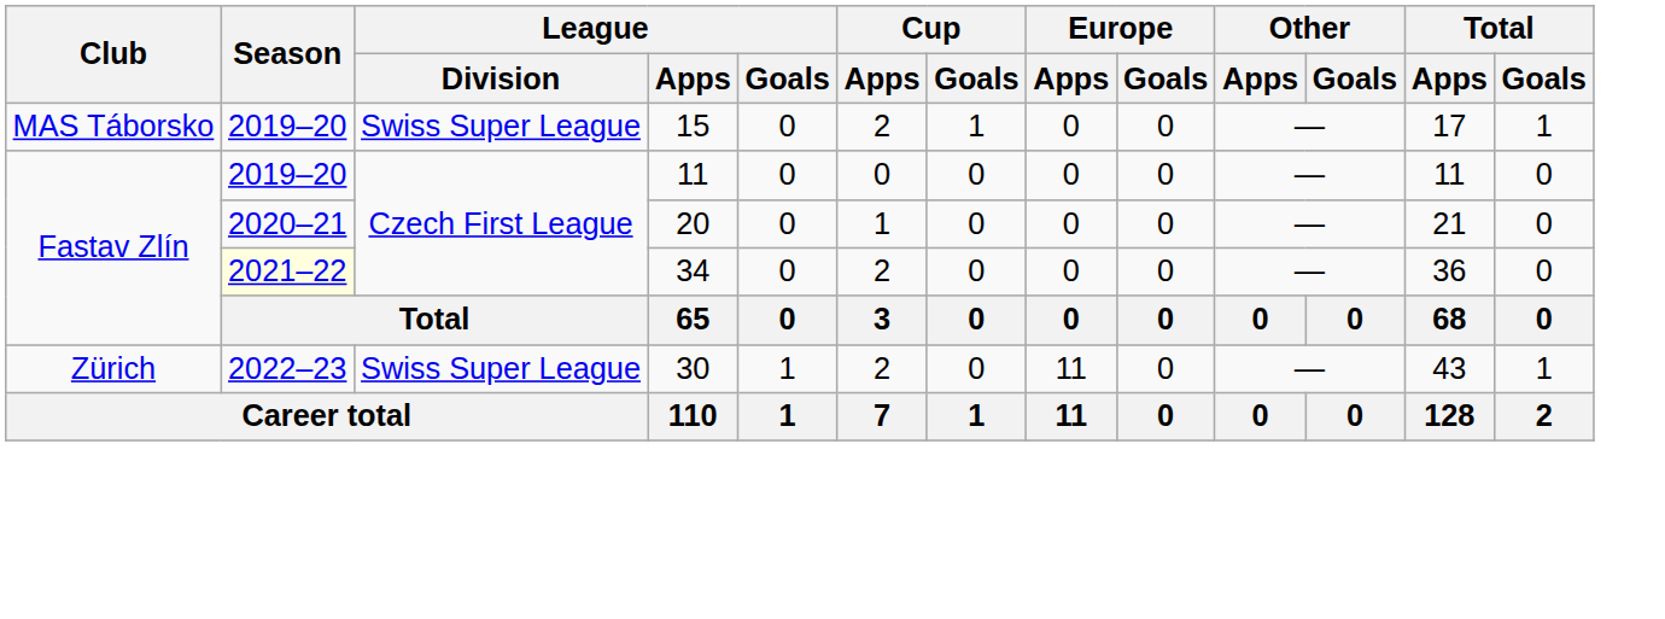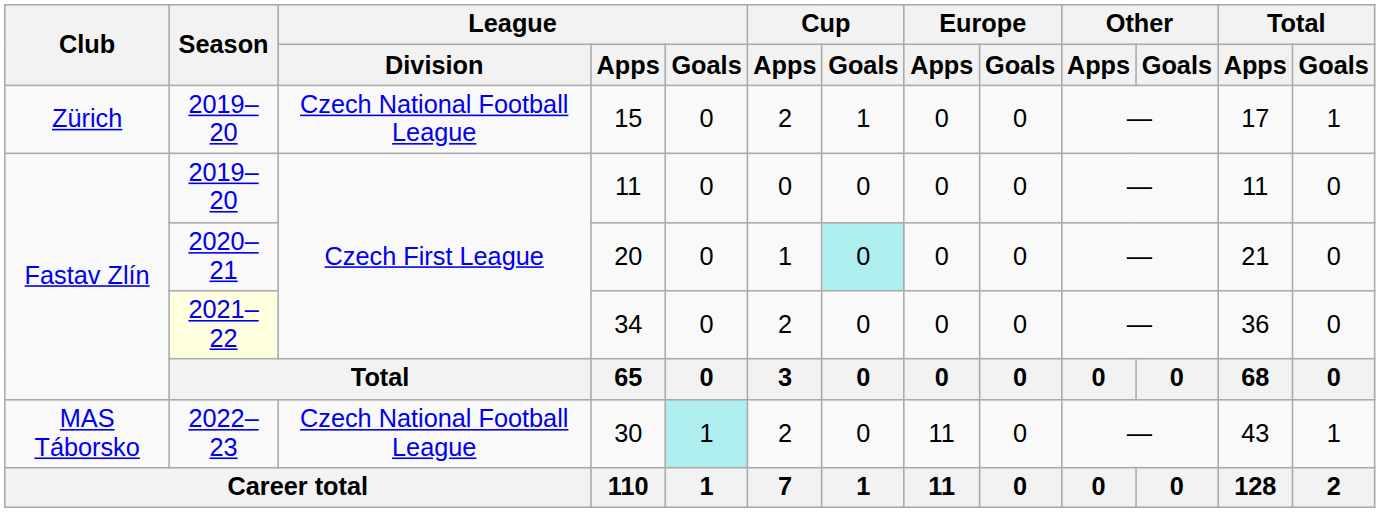15 | Club: MAS Táborsko -> Zürich
15 | League / Division: Swiss Super League -> Czech National Football League
20 | Cup / Goals: no background -> paleturquoise background
30 | Club: Zürich -> MAS Táborsko
30 | League / Division: Swiss Super League -> Czech National Football League
30 | League / Goals: no background -> paleturquoise background
